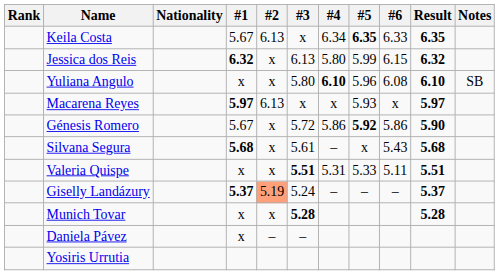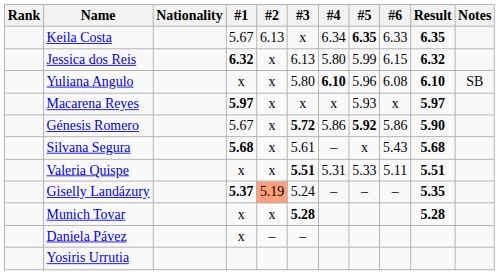Macarena Reyes | #2: 6.13 -> x
Génesis Romero | #3: normal -> bold
Giselly Landázury | Result: 5.37 -> 5.35
